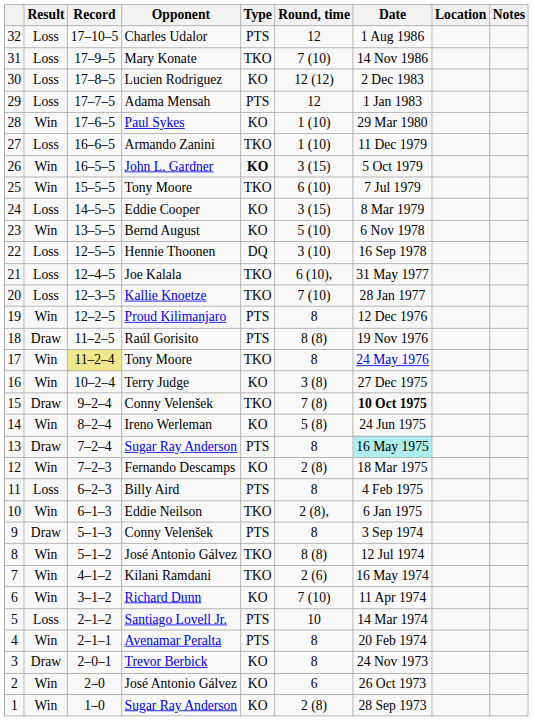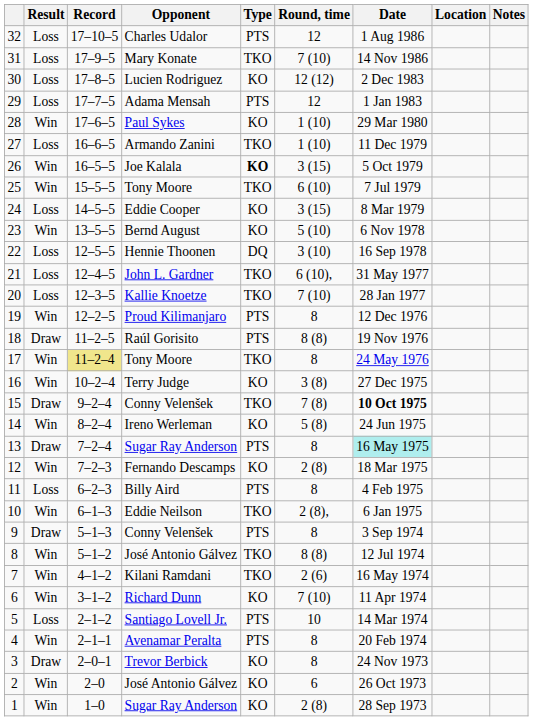26 | Opponent: John L. Gardner -> Joe Kalala
21 | Opponent: Joe Kalala -> John L. Gardner
